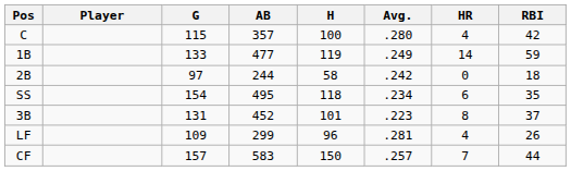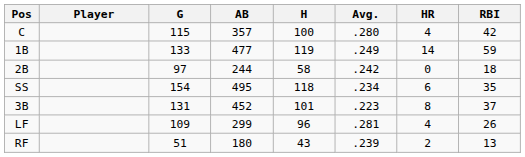- row: CF | 157 | 583 | 150 | .257 | 7 | 44
+ row: RF | 51 | 180 | 43 | .239 | 2 | 13
